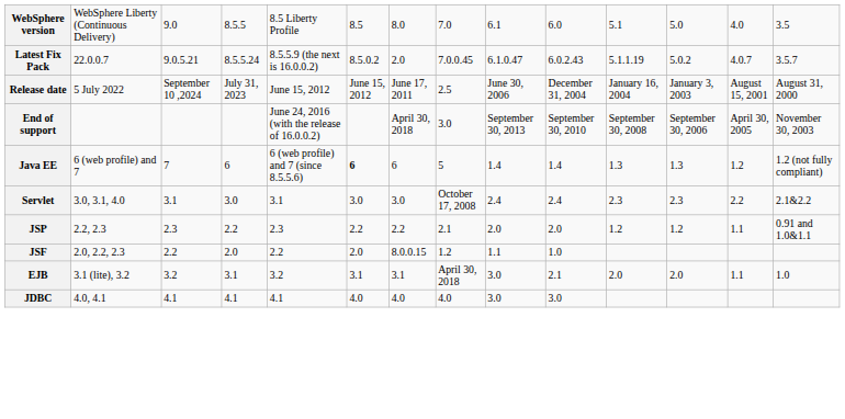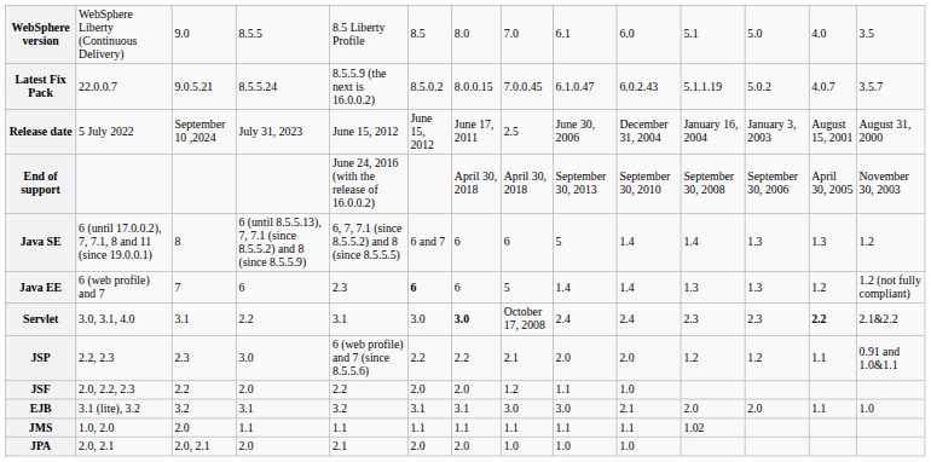Latest Fix Pack | column 7: 2.0 -> 8.0.0.15
End of support | column 8: 3.0 -> April 30, 2018
+ row: Java SE | 6 (until 17.0.0.2), 7, 7.1, 8 and 11 (since 19.0.0.1) | 8 | 6 (until 8.5.5.13), 7, 7.1 (since 8.5.5.2) and 8 (since 8.5.5.9) | 6, 7, 7.1 (since 8.5.5.2) and 8 (since 8.5.5.5) | 6 and 7 | 6 | 6 | 5 | 1.4 | 1.4 | 1.3 | 1.3 | 1.2
Java EE | column 5: 6 (web profile) and 7 (since 8.5.5.6) -> 2.3
Servlet | column 4: 3.0 -> 2.2
Servlet | column 7: normal -> bold
Servlet | column 13: normal -> bold
JSP | column 4: 2.2 -> 3.0
JSP | column 5: 2.3 -> 6 (web profile) and 7 (since 8.5.5.6)
JSF | column 7: 8.0.0.15 -> 2.0
EJB | column 8: April 30, 2018 -> 3.0
+ row: JMS | 1.0, 2.0 | 2.0 | 1.1 | 1.1 | 1.1 | 1.1 | 1.1 | 1.1 | 1.1 | 1.02
- row: JDBC | 4.0, 4.1 | 4.1 | 4.1 | 4.1 | 4.0 | 4.0 | 4.0 | 3.0 | 3.0
+ row: JPA | 2.0, 2.1 | 2.0, 2.1 | 2.0 | 2.1 | 2.0 | 2.0 | 1.0 | 1.0 | 1.0
